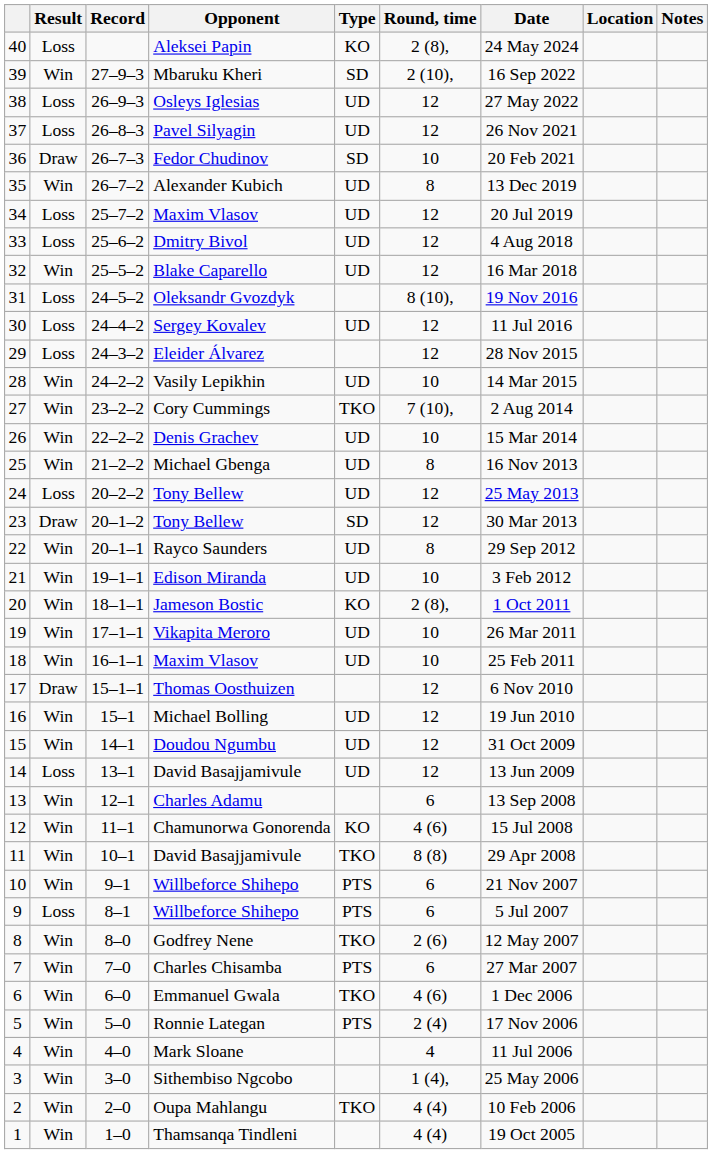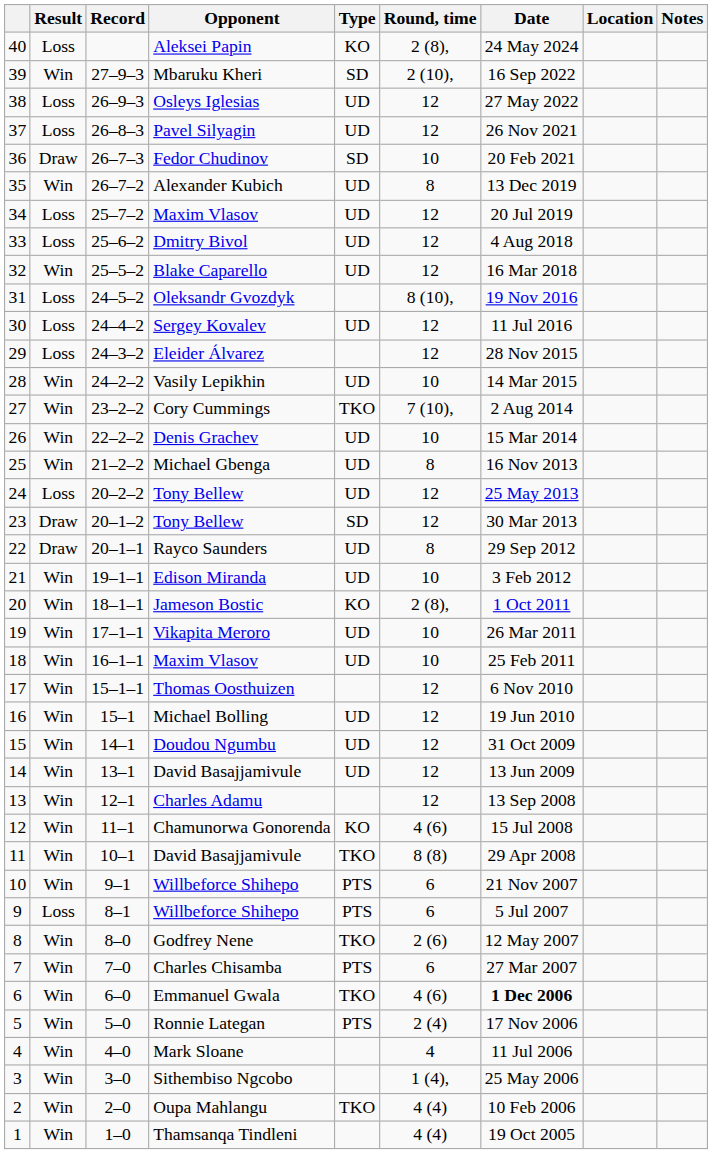Rayco Saunders | Result: Win -> Draw
Thomas Oosthuizen | Result: Draw -> Win
14 / David Basajjamivule | Result: Loss -> Win
Charles Adamu | Round, time: 6 -> 12
Emmanuel Gwala | Date: normal -> bold
